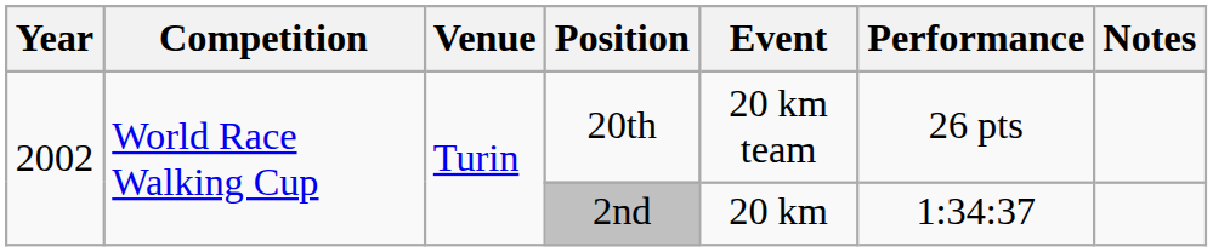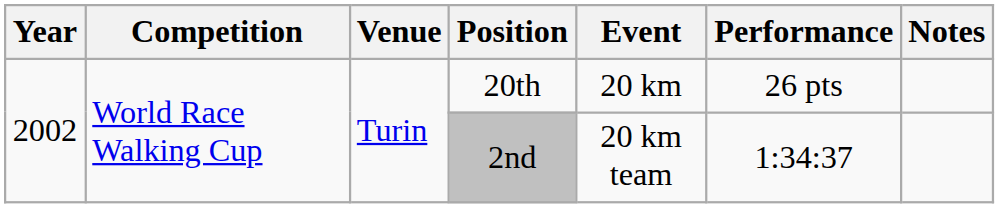20th | Event: 20 km team -> 20 km
2nd | Event: 20 km -> 20 km team
